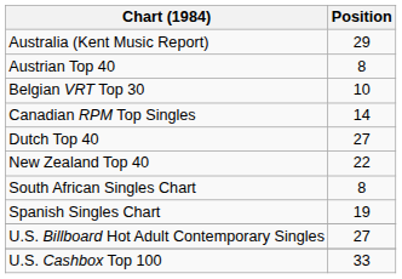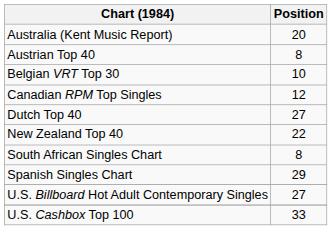Australia (Kent Music Report) | Position: 29 -> 20
Canadian RPM Top Singles | Position: 14 -> 12
Spanish Singles Chart | Position: 19 -> 29
